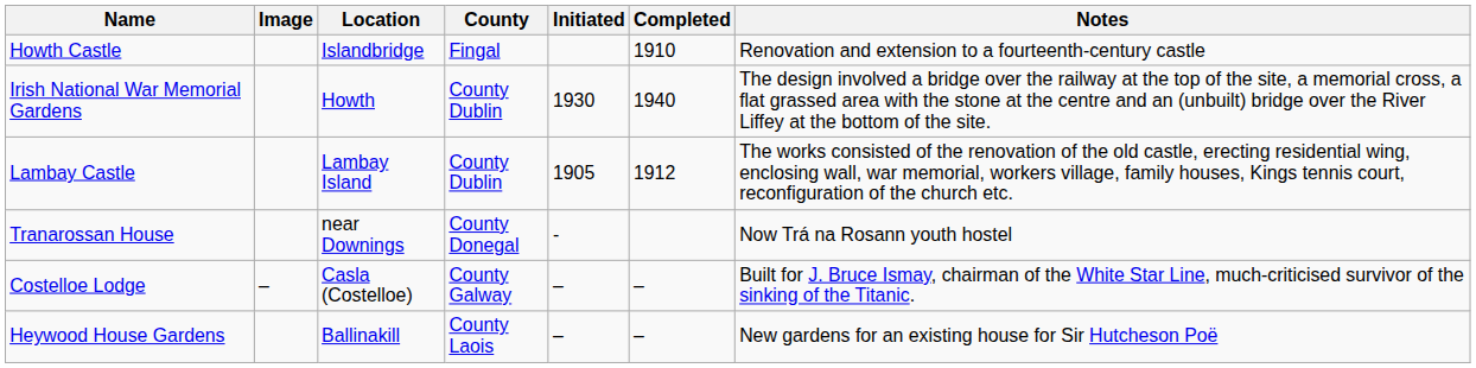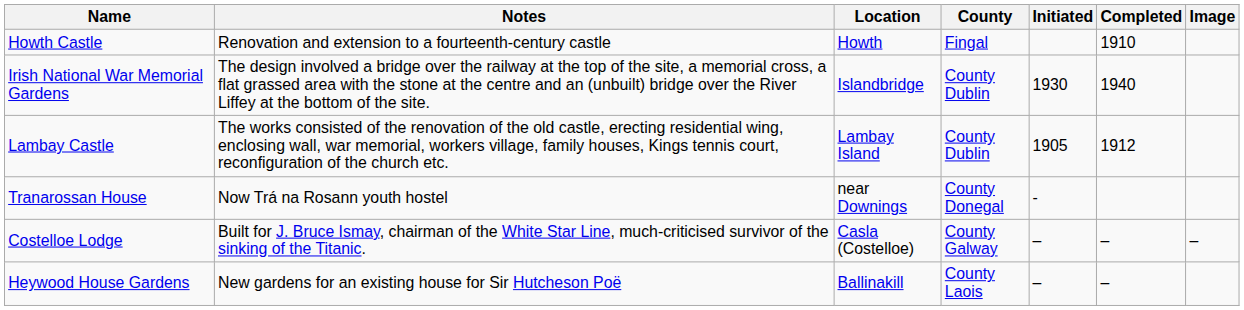columns swapped: Image <-> Notes
Howth Castle | Location: Islandbridge -> Howth
Irish National War Memorial Gardens | Location: Howth -> Islandbridge
